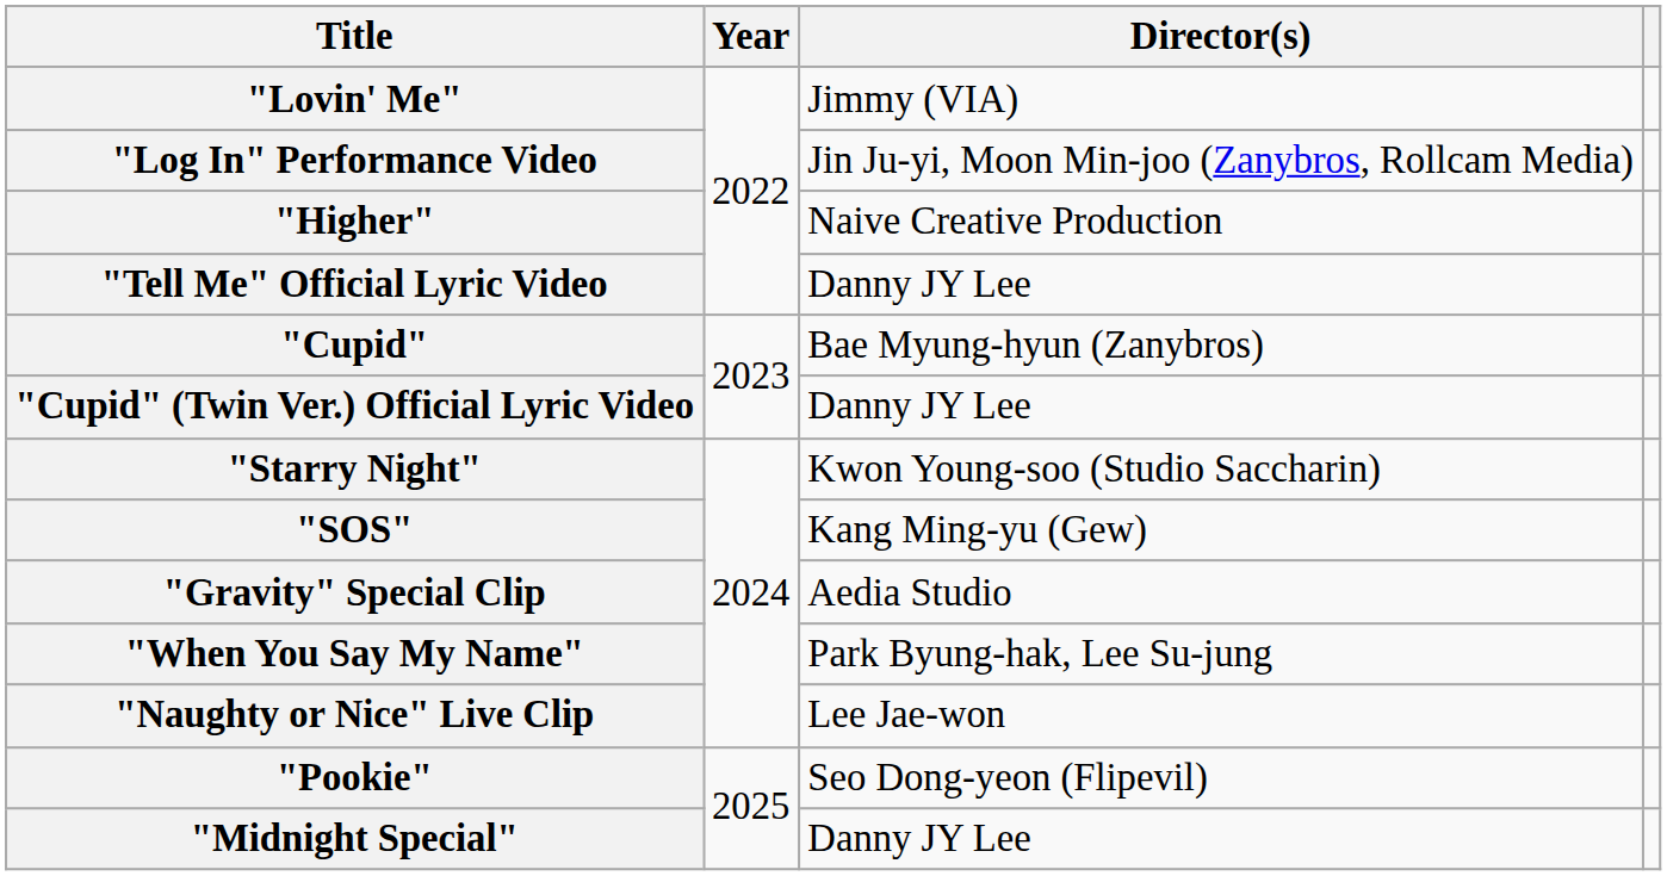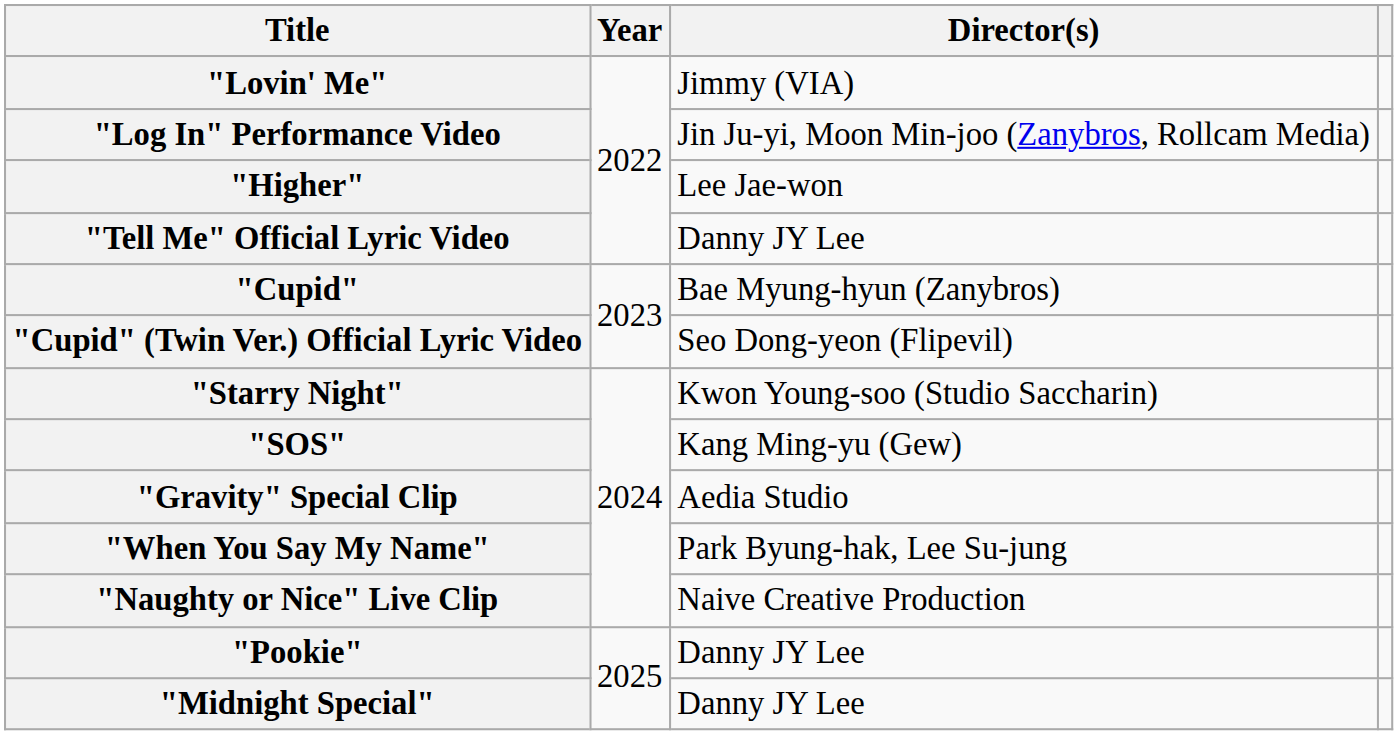"Higher" | Director(s): Naive Creative Production -> Lee Jae-won
"Cupid" (Twin Ver.) Official Lyric Video | Director(s): Danny JY Lee -> Seo Dong-yeon (Flipevil)
"Naughty or Nice" Live Clip | Director(s): Lee Jae-won -> Naive Creative Production
"Pookie" | Director(s): Seo Dong-yeon (Flipevil) -> Danny JY Lee
